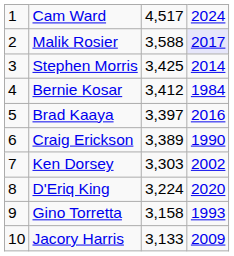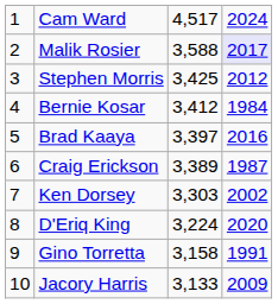Stephen Morris | column 4: 2014 -> 2012
Craig Erickson | column 4: 1990 -> 1987
Gino Torretta | column 4: 1993 -> 1991
